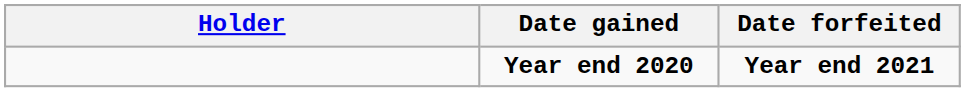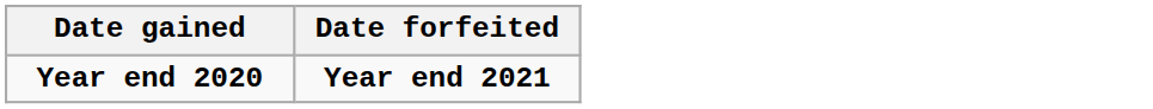- column: Holder
